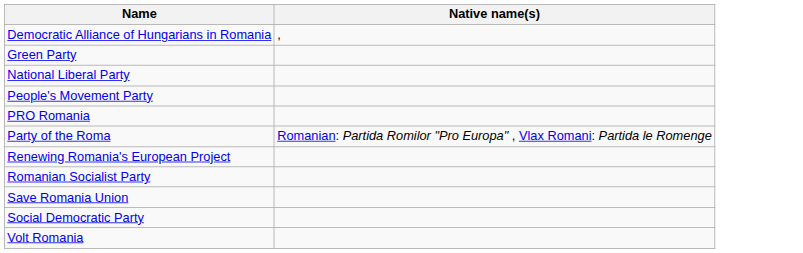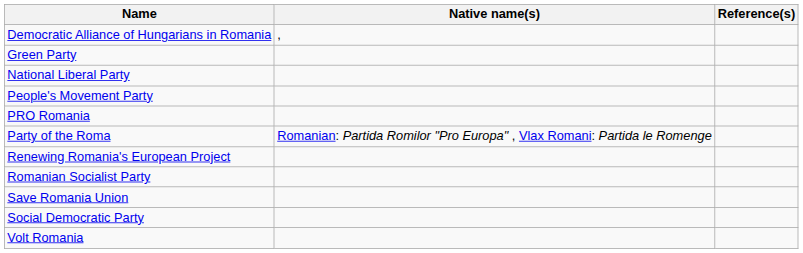+ column: Reference(s)
